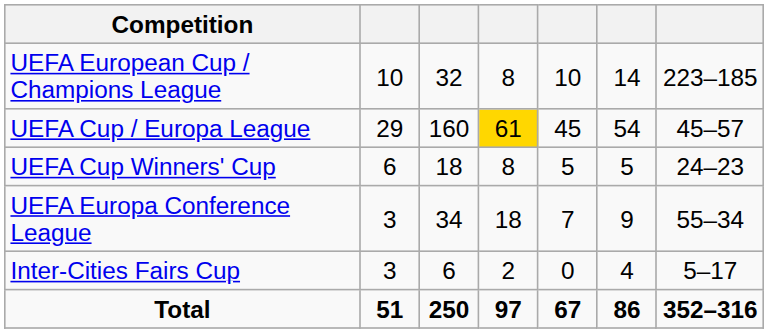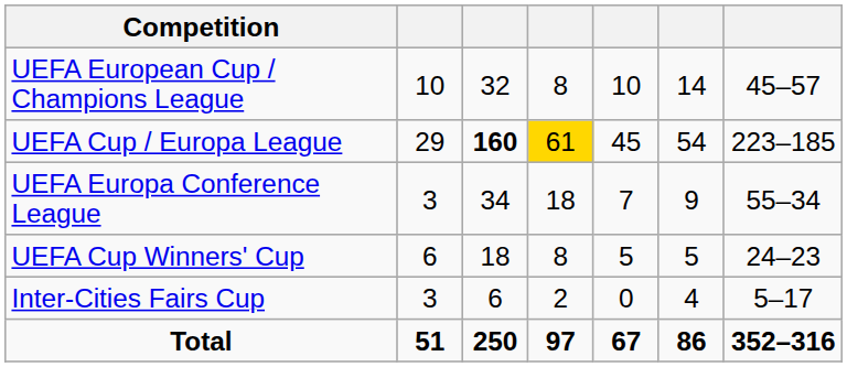UEFA European Cup / Champions League | column 7: 223–185 -> 45–57
UEFA Cup / Europa League | column 3: normal -> bold
UEFA Cup / Europa League | column 7: 45–57 -> 223–185
rows swapped: UEFA Europa Conference League <-> UEFA Cup Winners' Cup
